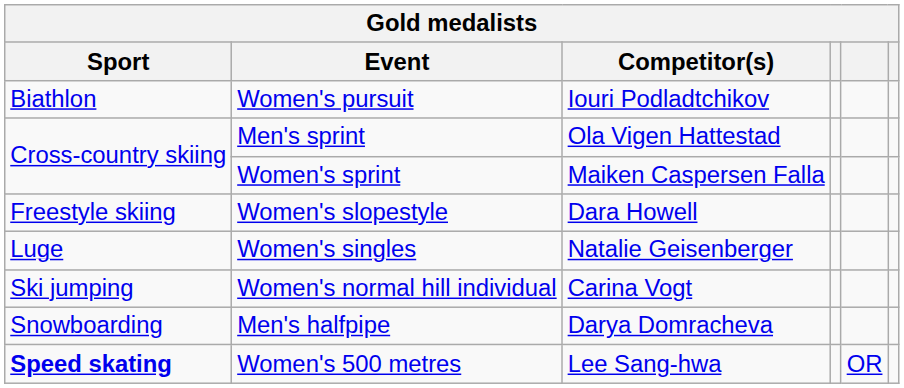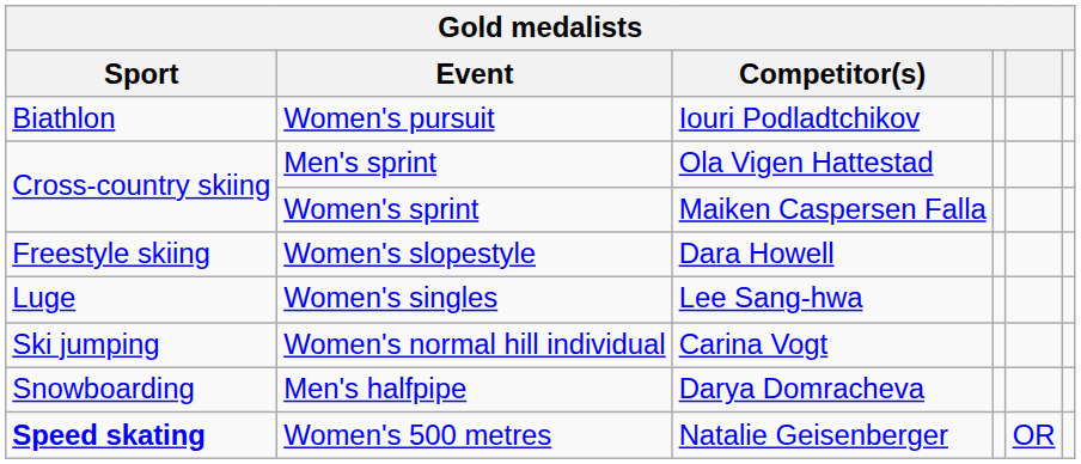Women's singles | Competitor(s): Natalie Geisenberger -> Lee Sang-hwa
Women's 500 metres | Competitor(s): Lee Sang-hwa -> Natalie Geisenberger
